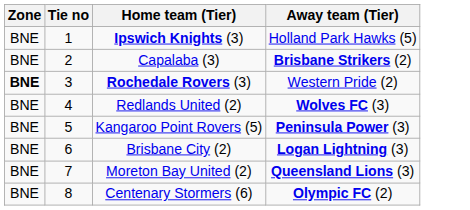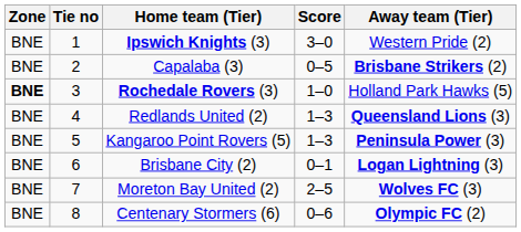+ column: Score | 3–0 | 0–5 | 1–0 | 1–3 | 1–3 | 0–1 | 2–5 | 0–6
Ipswich Knights (3) | Away team (Tier): Holland Park Hawks (5) -> Western Pride (2)
Rochedale Rovers (3) | Away team (Tier): Western Pride (2) -> Holland Park Hawks (5)
Redlands United (2) | Away team (Tier): Wolves FC (3) -> Queensland Lions (3)
Moreton Bay United (2) | Away team (Tier): Queensland Lions (3) -> Wolves FC (3)
